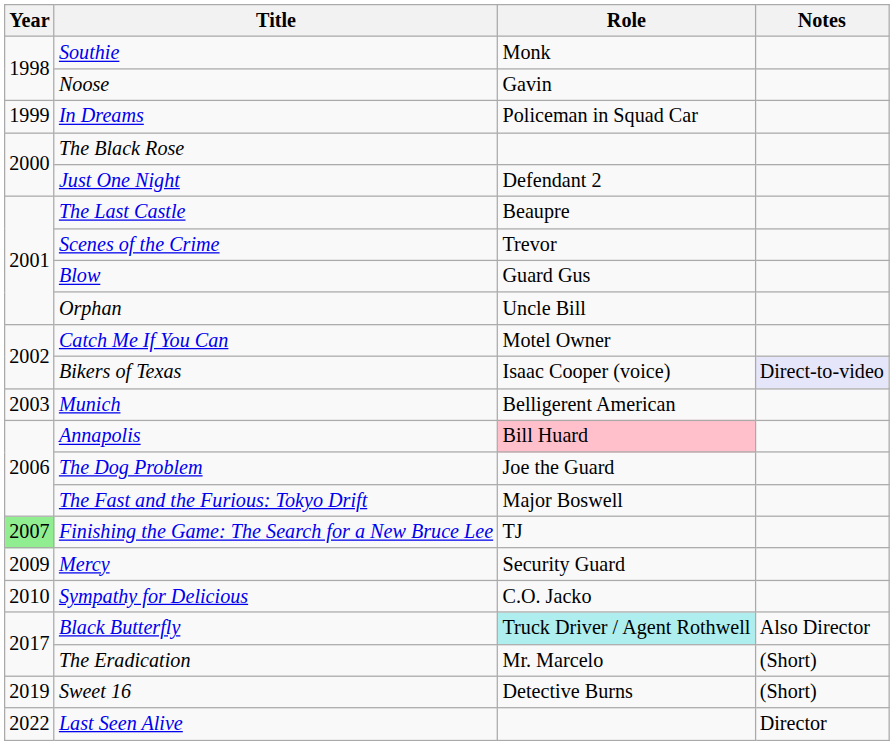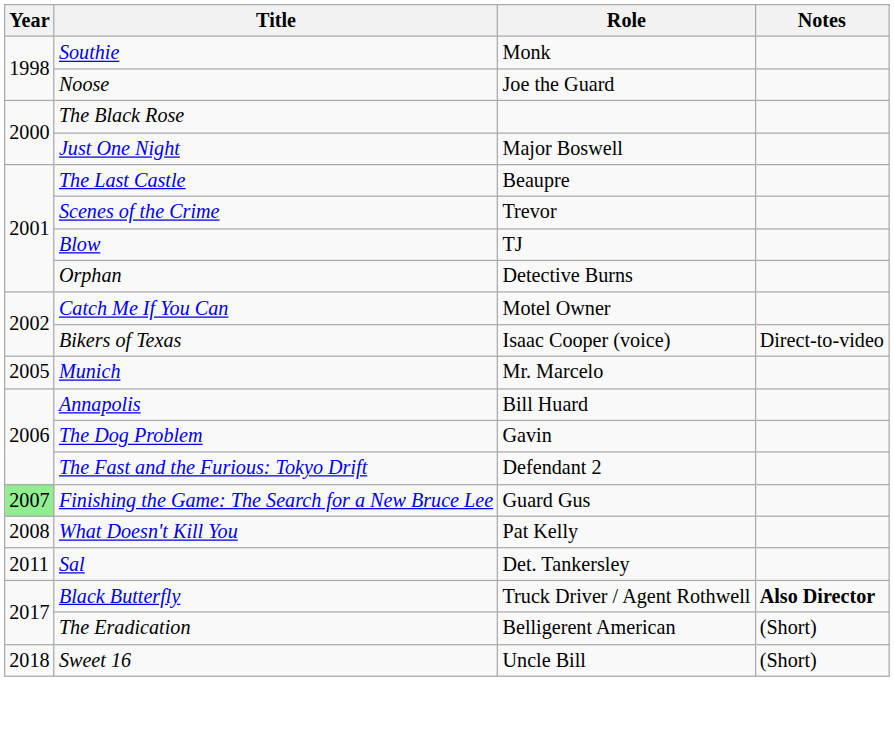Noose | Role: Gavin -> Joe the Guard
- row: 1999 | In Dreams | Policeman in Squad Car
Just One Night | Role: Defendant 2 -> Major Boswell
Blow | Role: Guard Gus -> TJ
Orphan | Role: Uncle Bill -> Detective Burns
Bikers of Texas | Notes: lavender background -> no background
Munich | Year: 2003 -> 2005
Munich | Role: Belligerent American -> Mr. Marcelo
Annapolis | Role: pink background -> no background
The Dog Problem | Role: Joe the Guard -> Gavin
The Fast and the Furious: Tokyo Drift | Role: Major Boswell -> Defendant 2
Finishing the Game: The Search for a New Bruce Lee | Role: TJ -> Guard Gus
+ row: 2008 | What Doesn't Kill You | Pat Kelly
- row: 2009 | Mercy | Security Guard
- row: 2010 | Sympathy for Delicious | C.O. Jacko
+ row: 2011 | Sal | Det. Tankersley
Black Butterfly | Role: paleturquoise background -> no background
Black Butterfly | Notes: normal -> bold
The Eradication | Role: Mr. Marcelo -> Belligerent American
Sweet 16 | Year: 2019 -> 2018
Sweet 16 | Role: Detective Burns -> Uncle Bill
- row: 2022 | Last Seen Alive | Director
